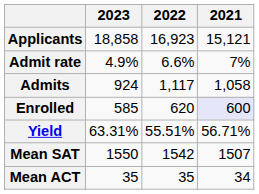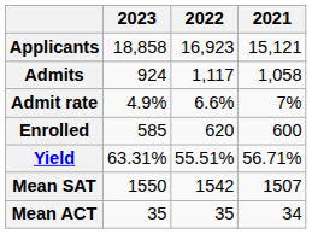rows swapped: Admits <-> Admit rate
Enrolled | 2021: lavender background -> no background
